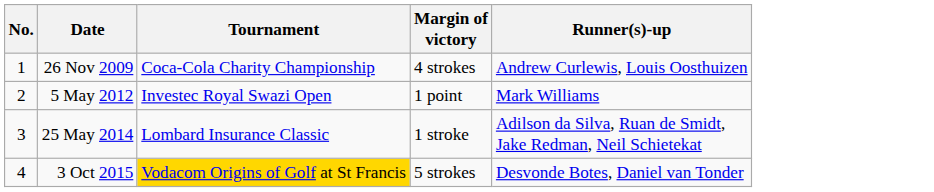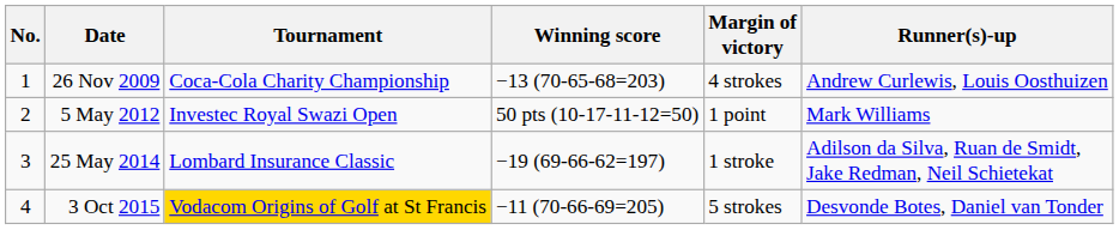+ column: Winning score | −13 (70-65-68=203) | 50 pts (10-17-11-12=50) | −19 (69-66-62=197) | −11 (70-66-69=205)
